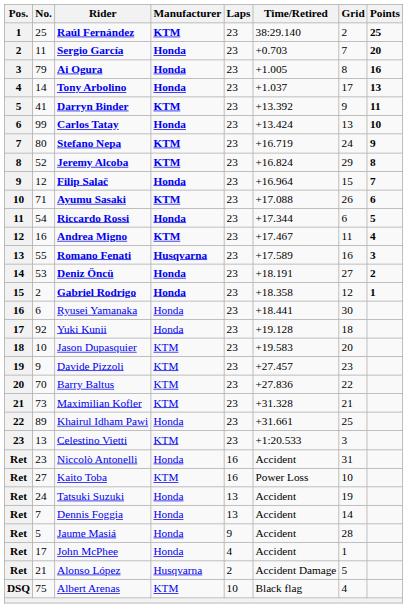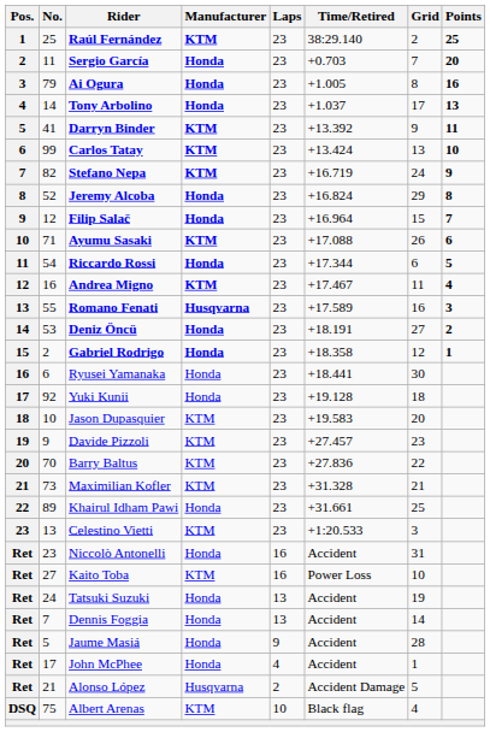Carlos Tatay | Manufacturer: Honda -> KTM
Stefano Nepa | No.: 80 -> 82
Jeremy Alcoba | Manufacturer: KTM -> Honda
